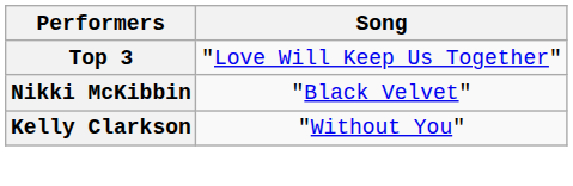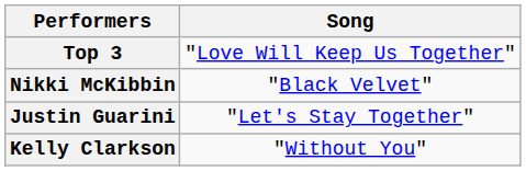+ row: Justin Guarini | "Let's Stay Together"
